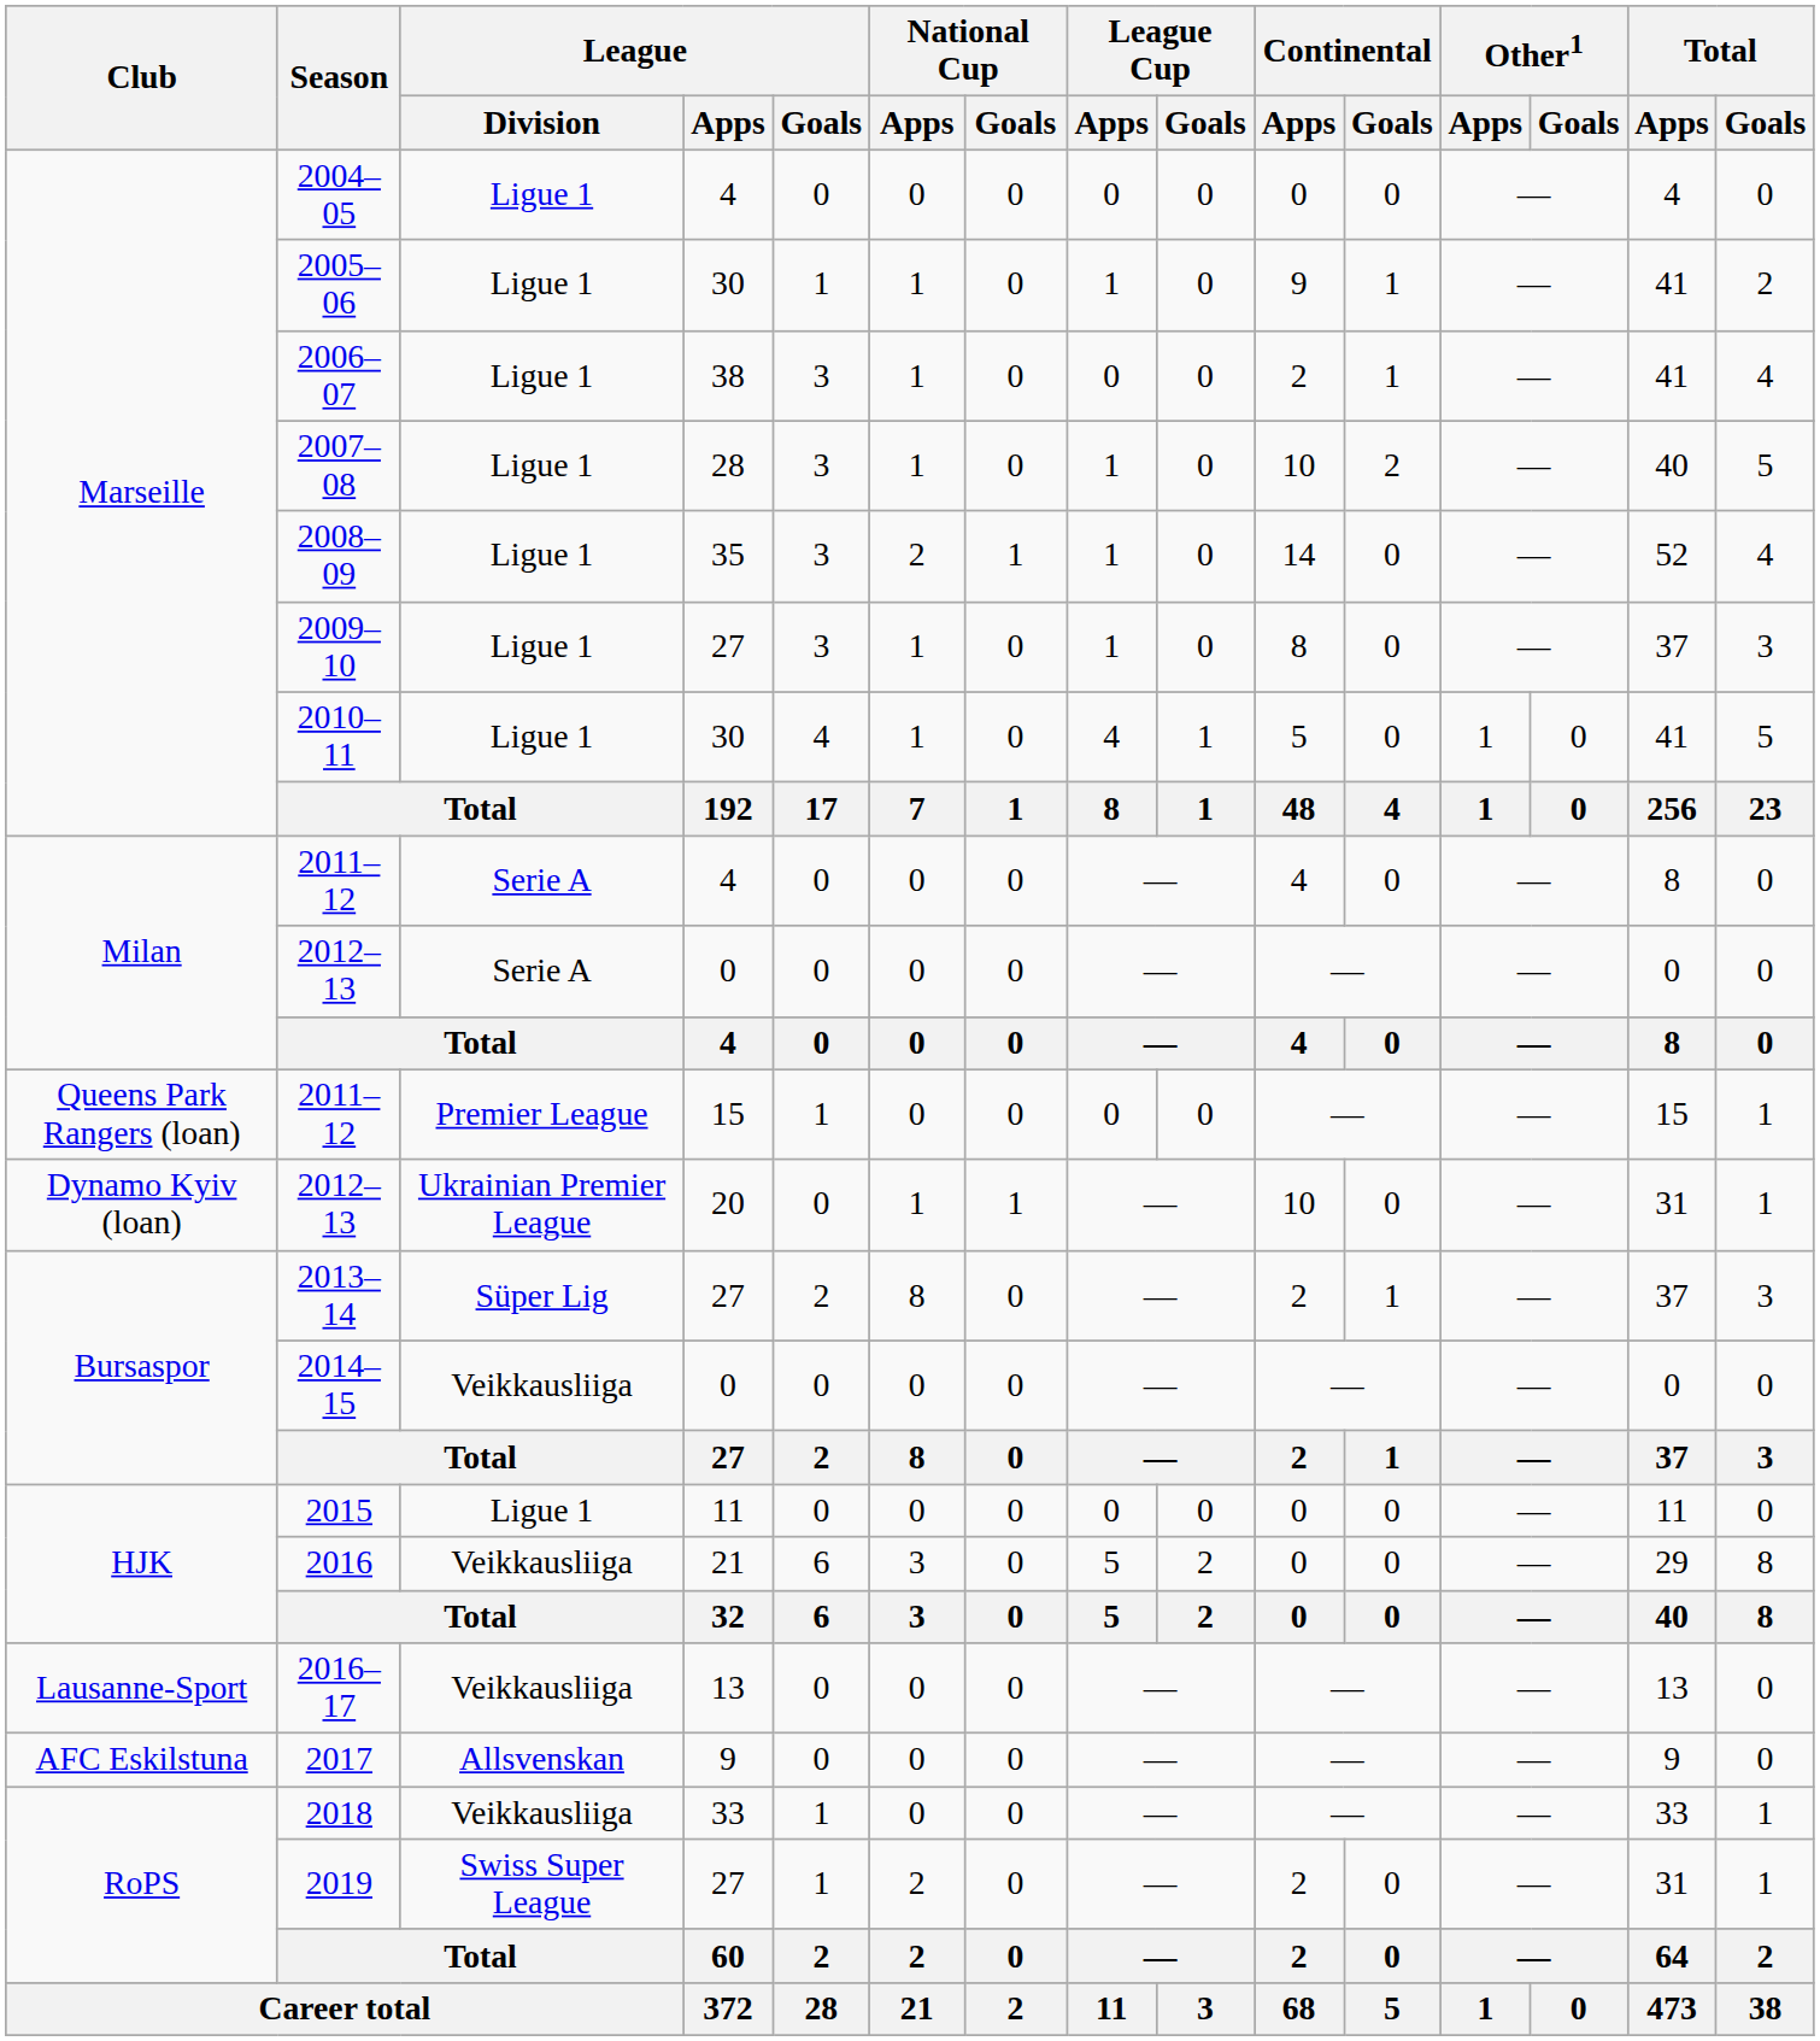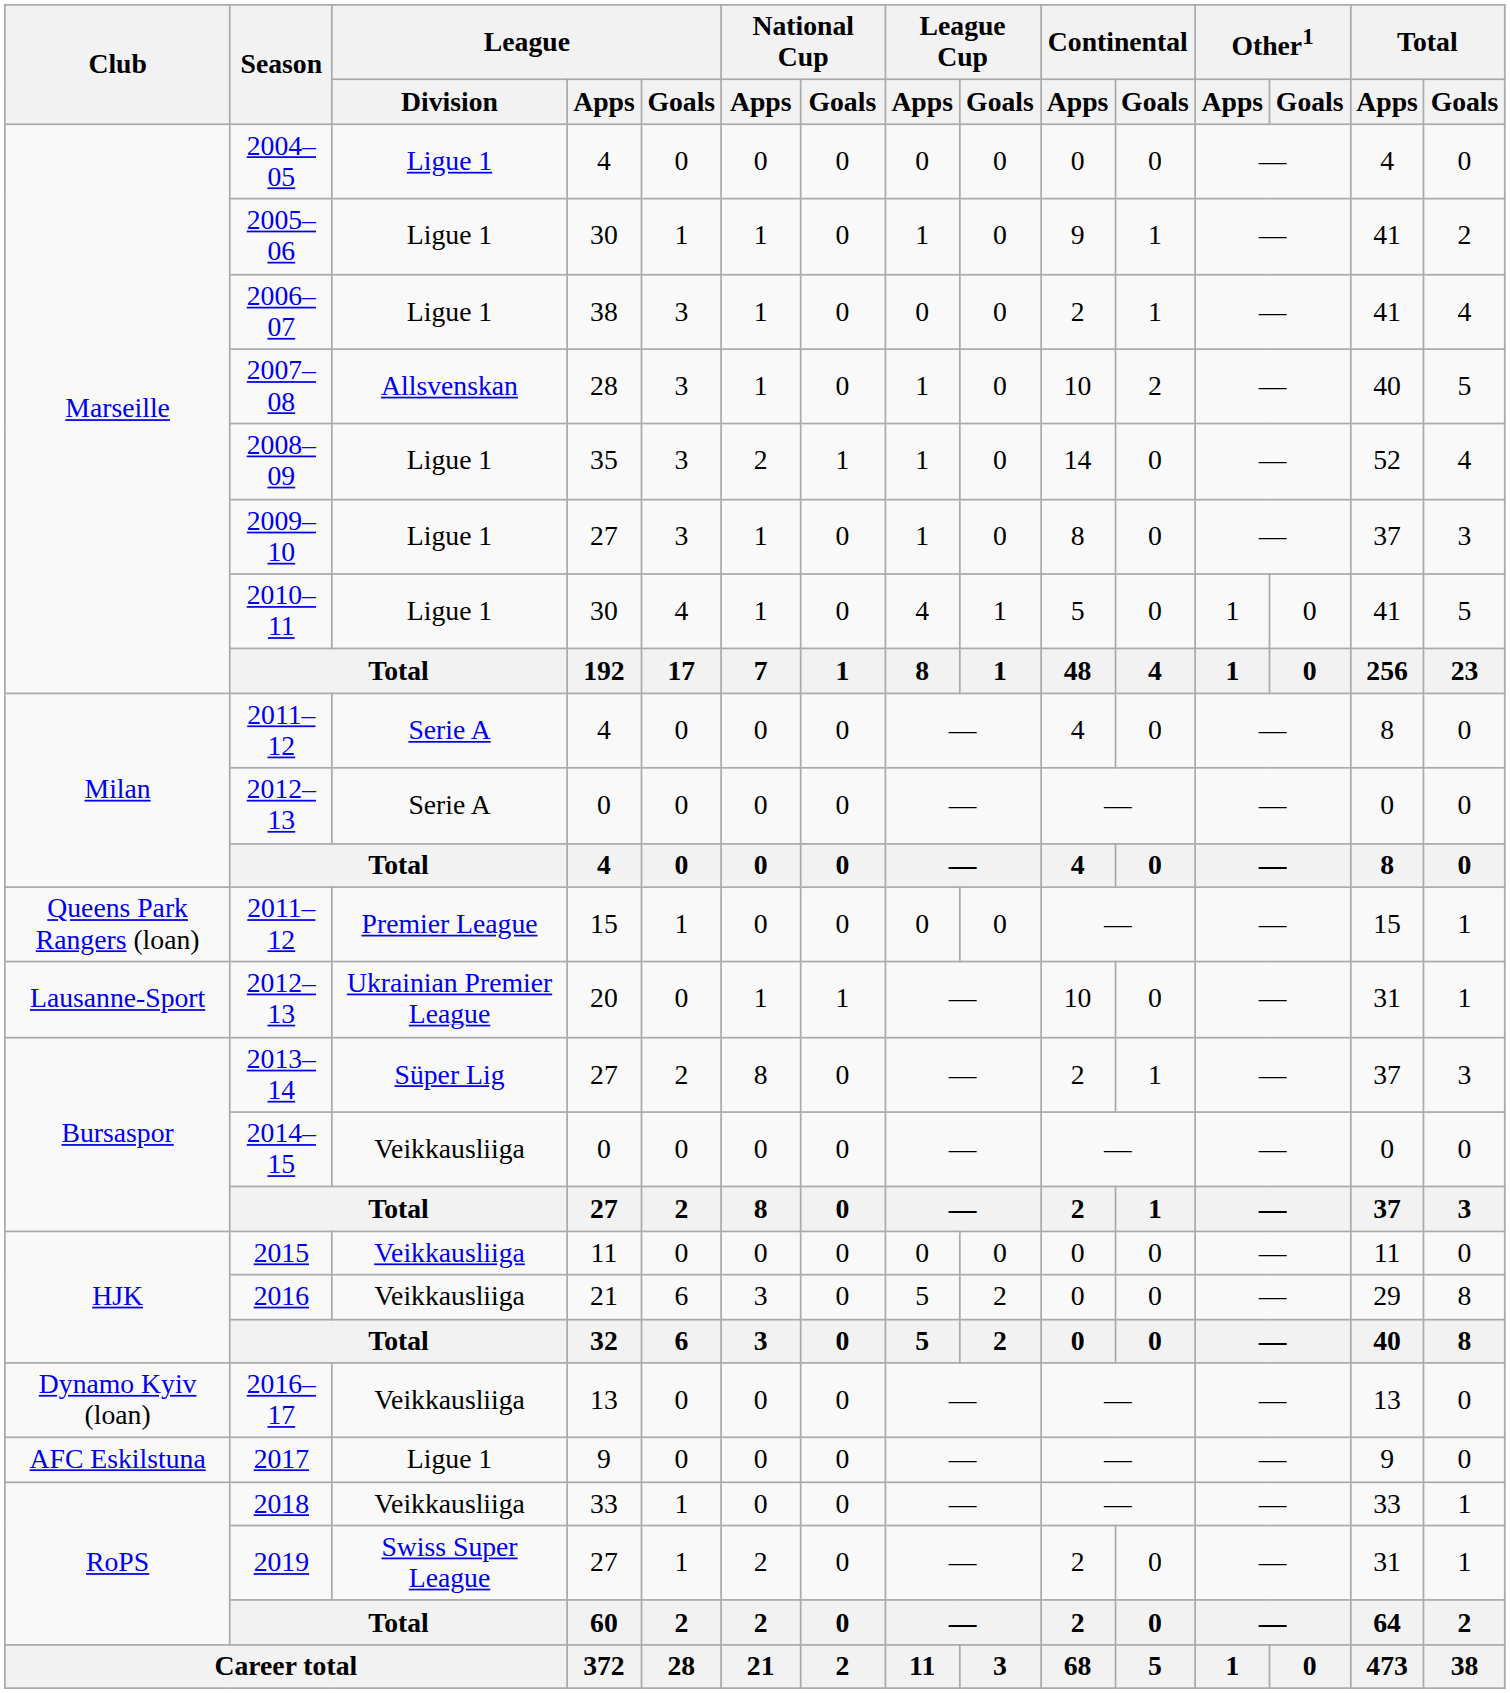2007–08 | League / Division: Ligue 1 -> Allsvenskan
2012–13 / 20 | Club: Dynamo Kyiv (loan) -> Lausanne-Sport
2015 | League / Division: Ligue 1 -> Veikkausliiga
2016–17 | Club: Lausanne-Sport -> Dynamo Kyiv (loan)
2017 | League / Division: Allsvenskan -> Ligue 1
